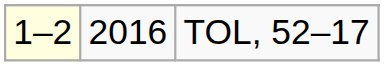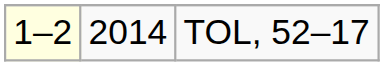TOL, 52–17 | column 2: 2016 -> 2014
